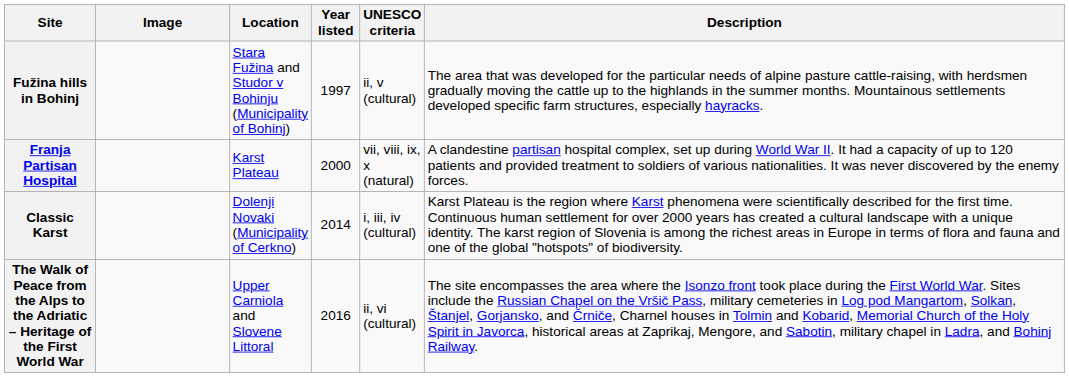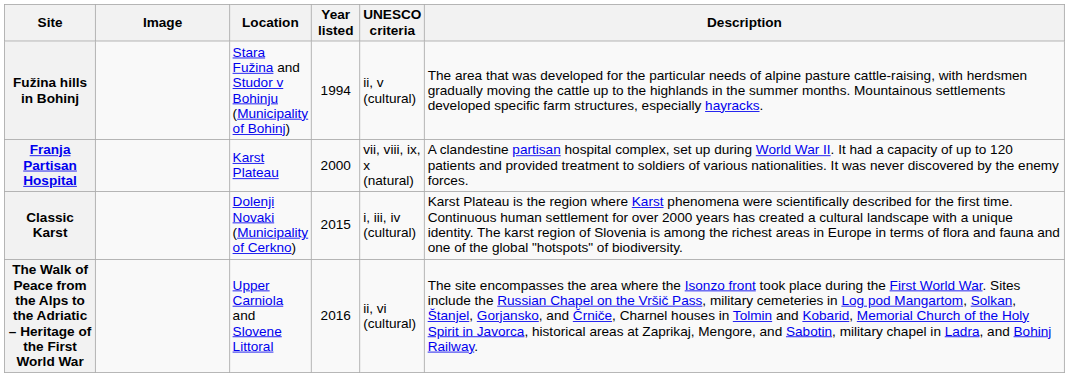Fužina hills in Bohinj | Year listed: 1997 -> 1994
Classic Karst | Year listed: 2014 -> 2015
